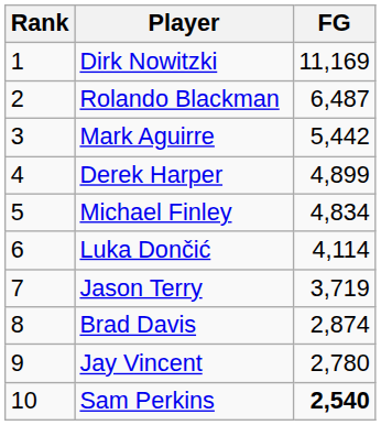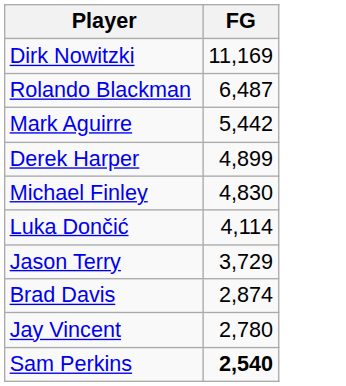- column: Rank | 1 | 2 | 3 | 4 | 5 | 6 | 7 | 8 | 9 | 10
Michael Finley | FG: 4,834 -> 4,830
Jason Terry | FG: 3,719 -> 3,729
